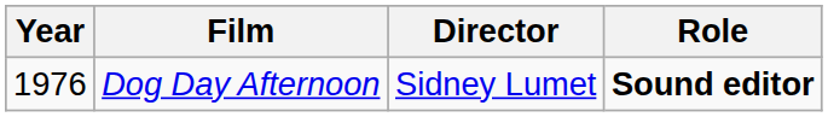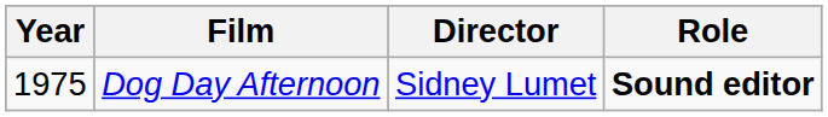Dog Day Afternoon | Year: 1976 -> 1975
